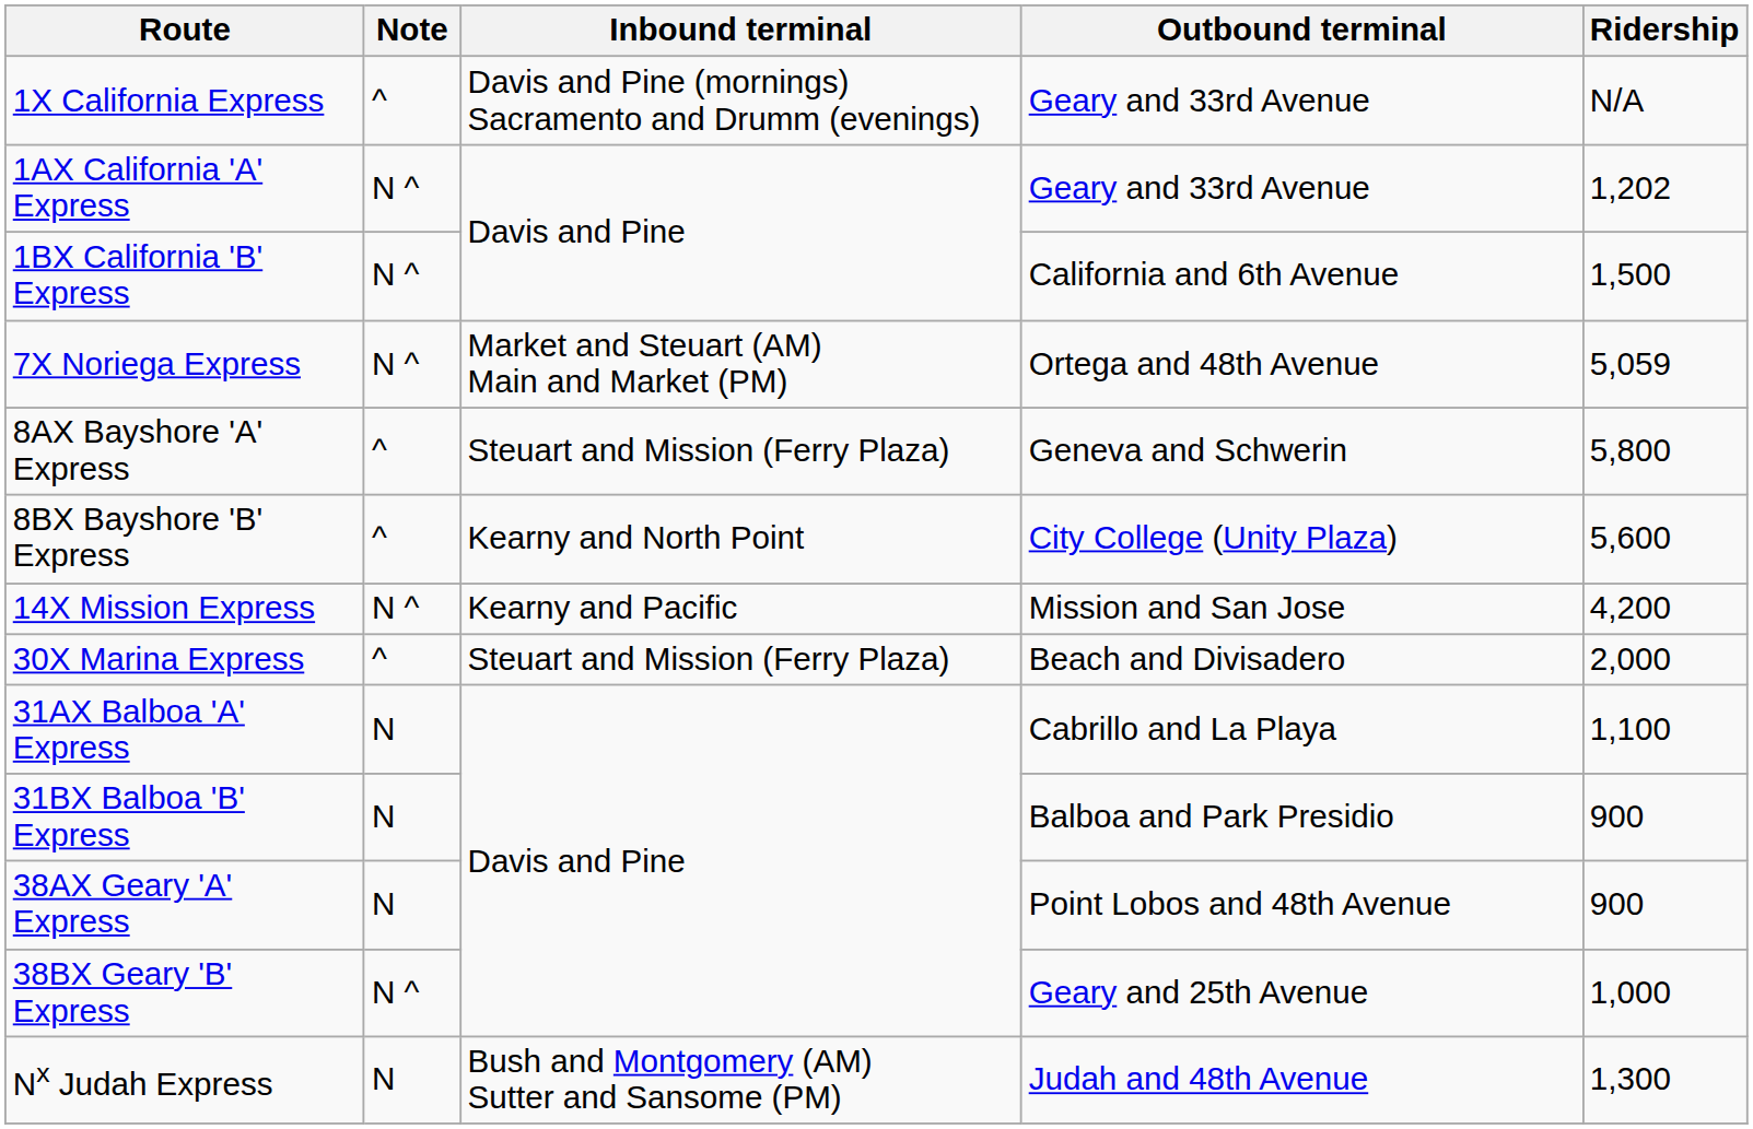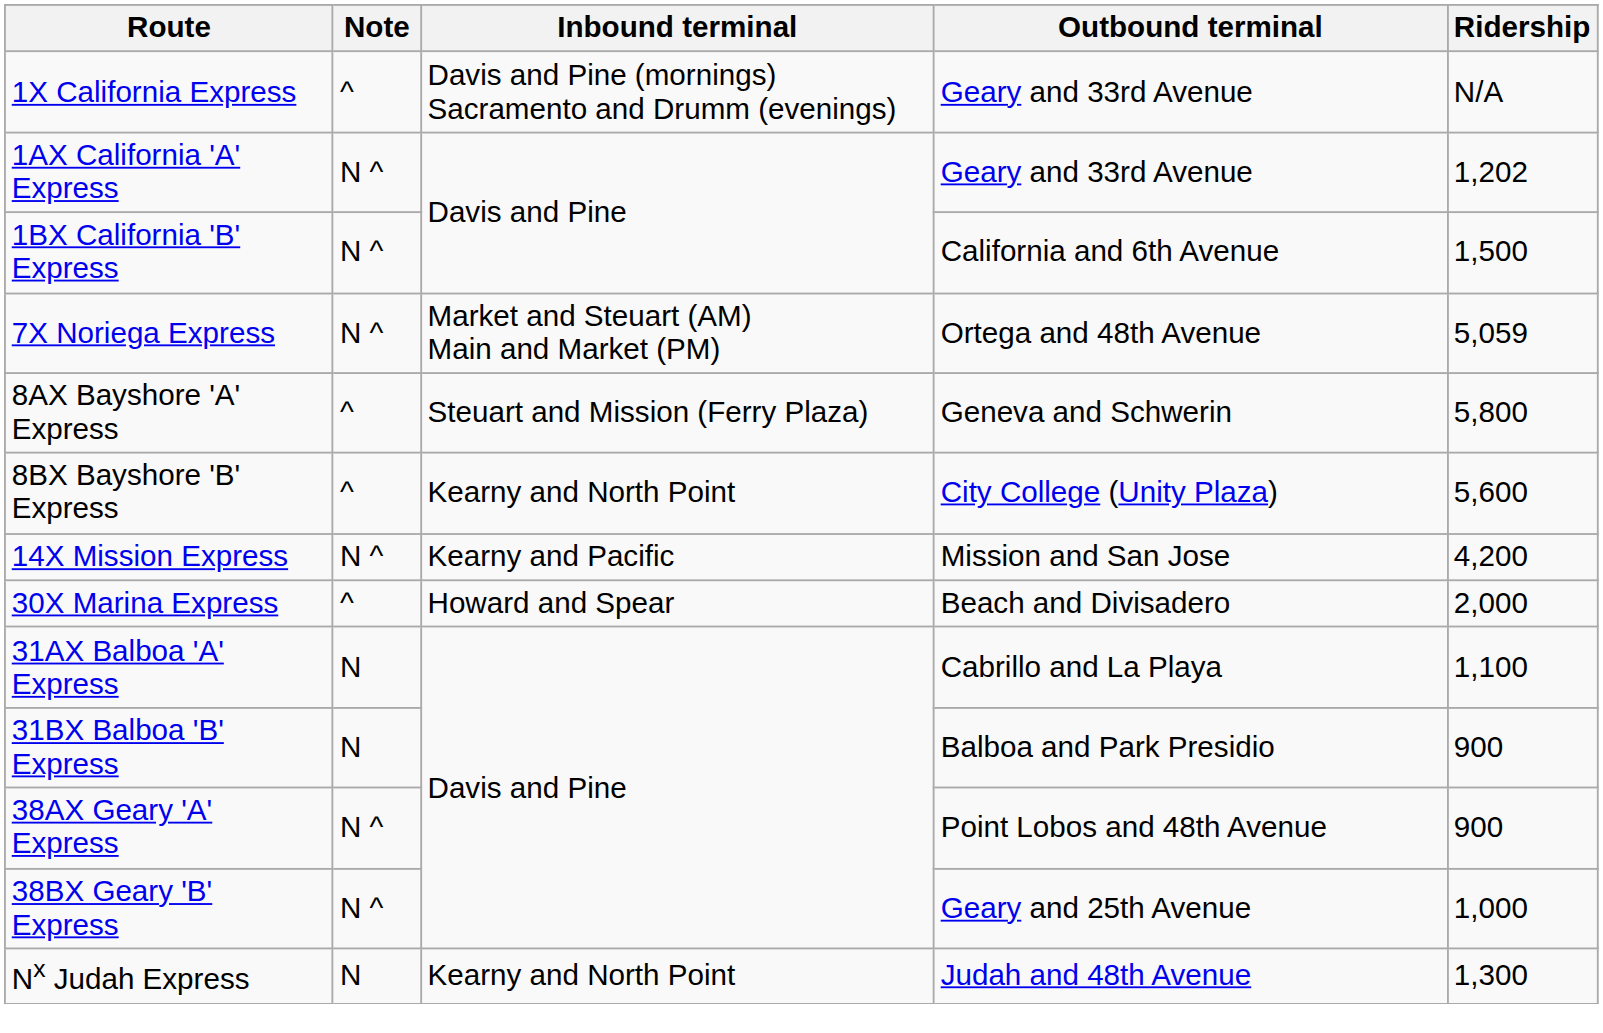30X Marina Express | Inbound terminal: Steuart and Mission (Ferry Plaza) -> Howard and Spear
38AX Geary 'A' Express | Note: N -> N ^
Nx Judah Express | Inbound terminal: Bush and Montgomery (AM) Sutter and Sansome (PM) -> Kearny and North Point
